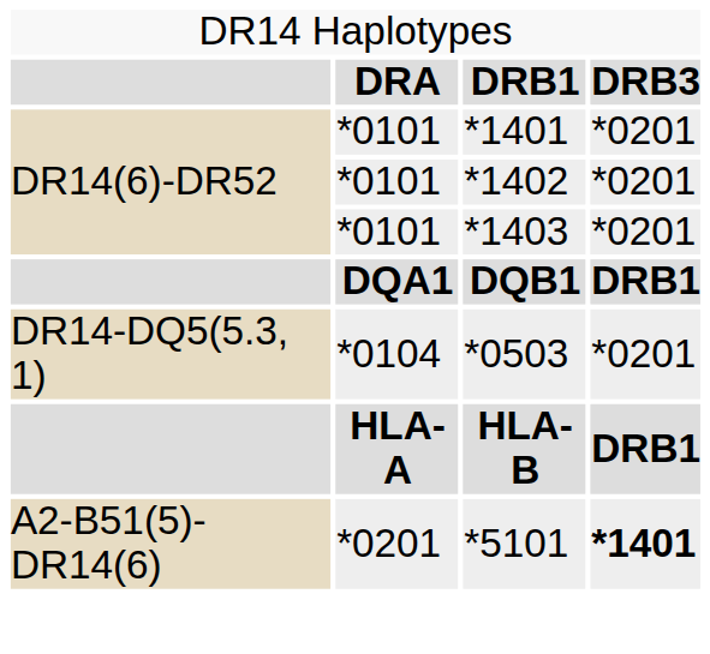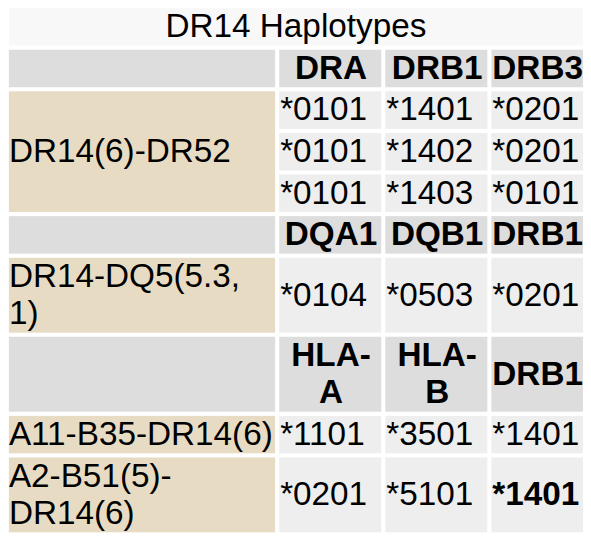*1403 | column 4: *0201 -> *0101
+ row: A11-B35-DR14(6) | *1101 | *3501 | *1401
